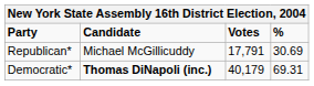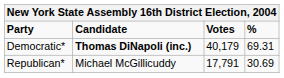rows swapped: Democratic* <-> Republican*
